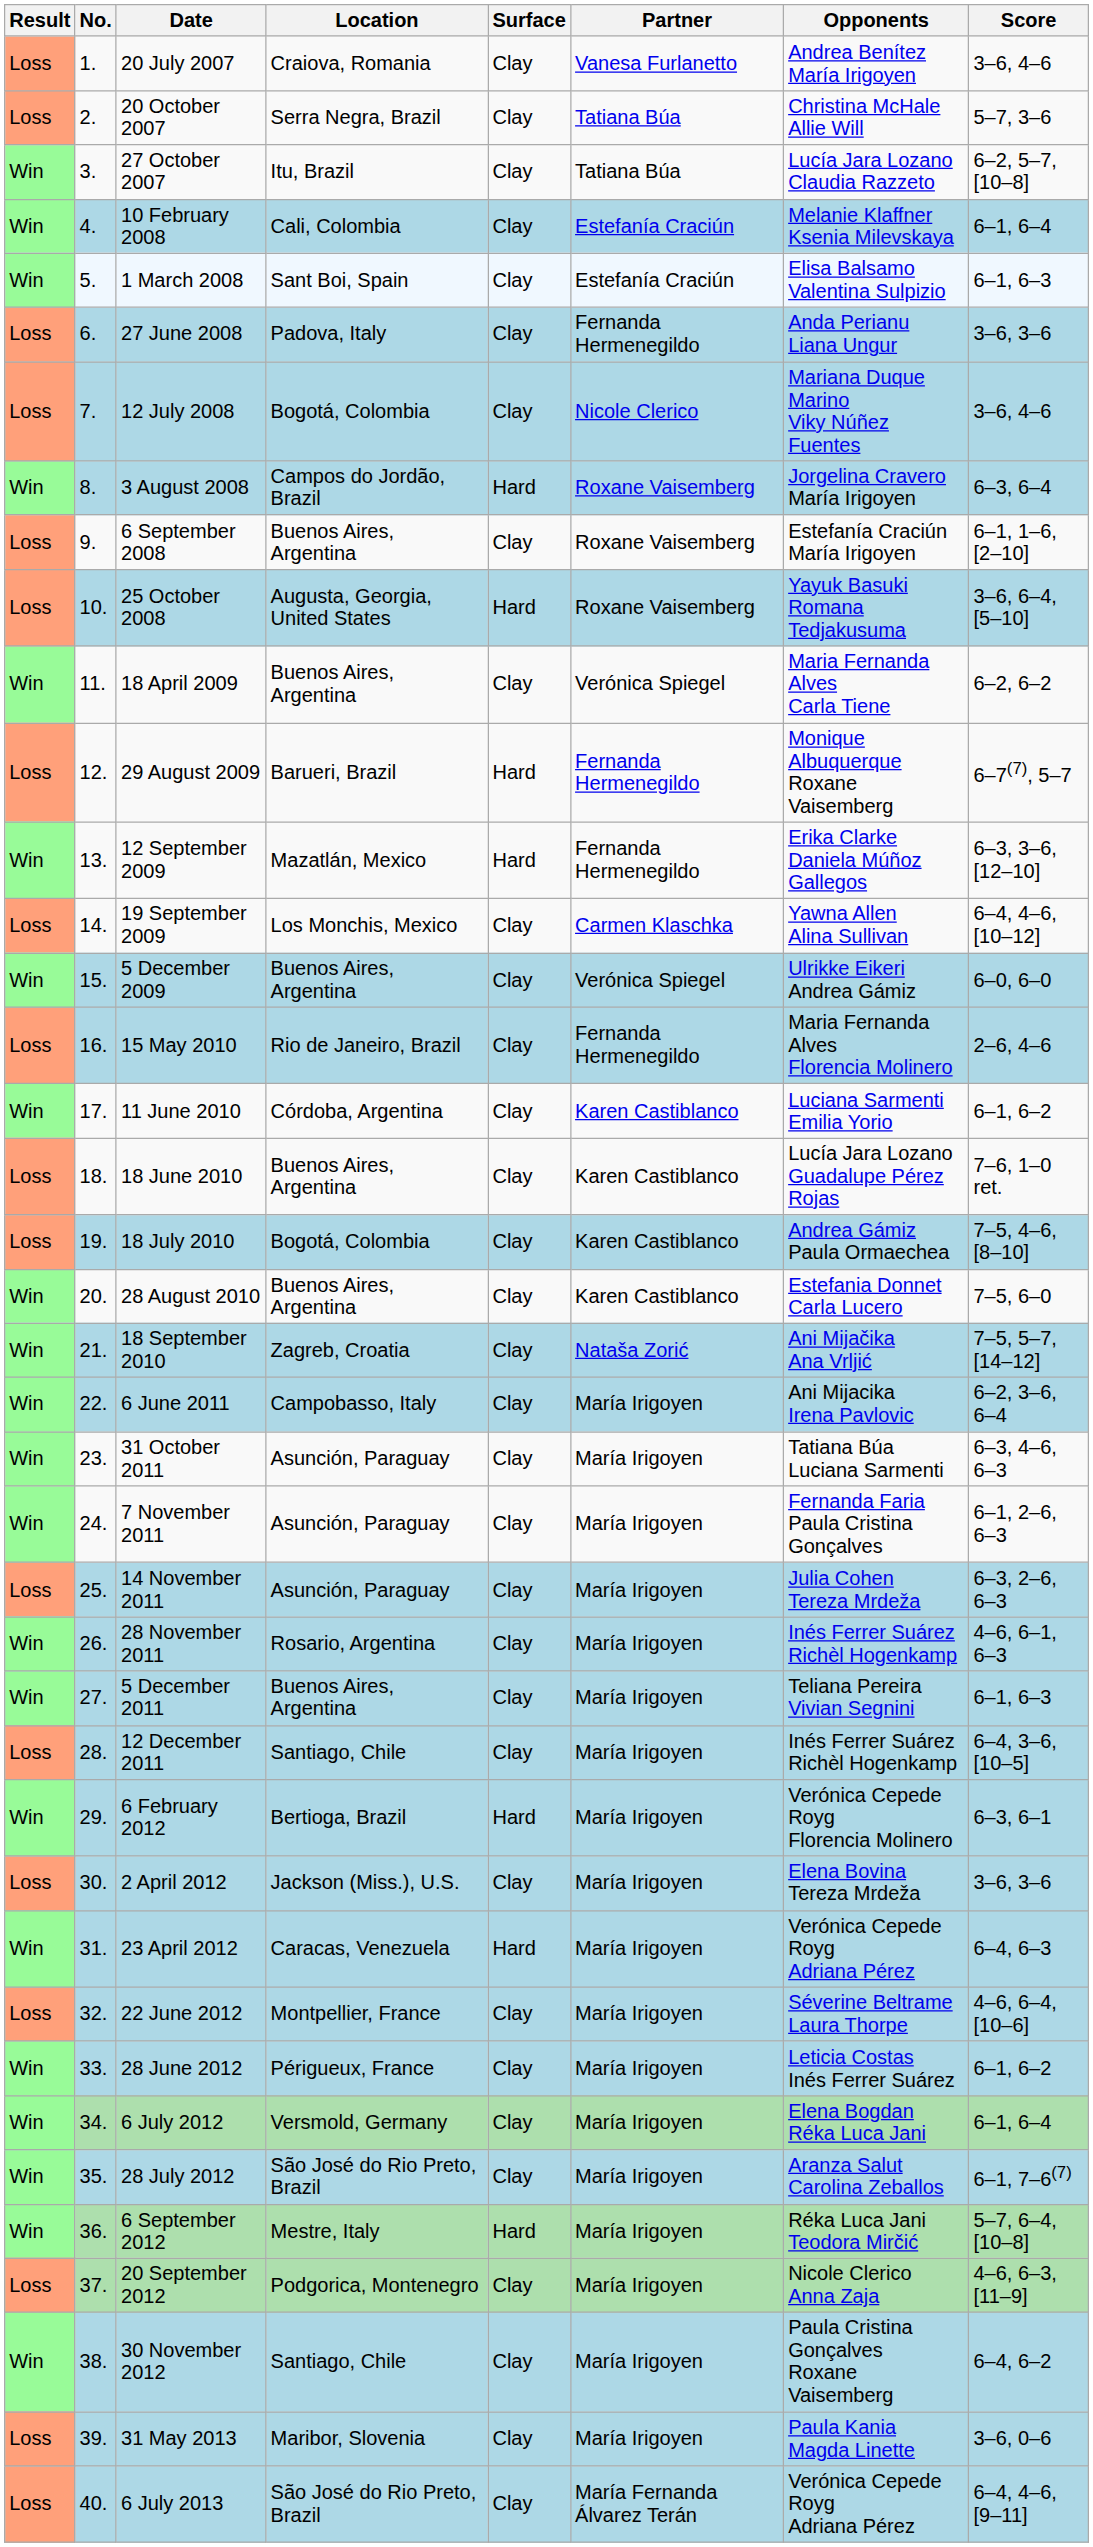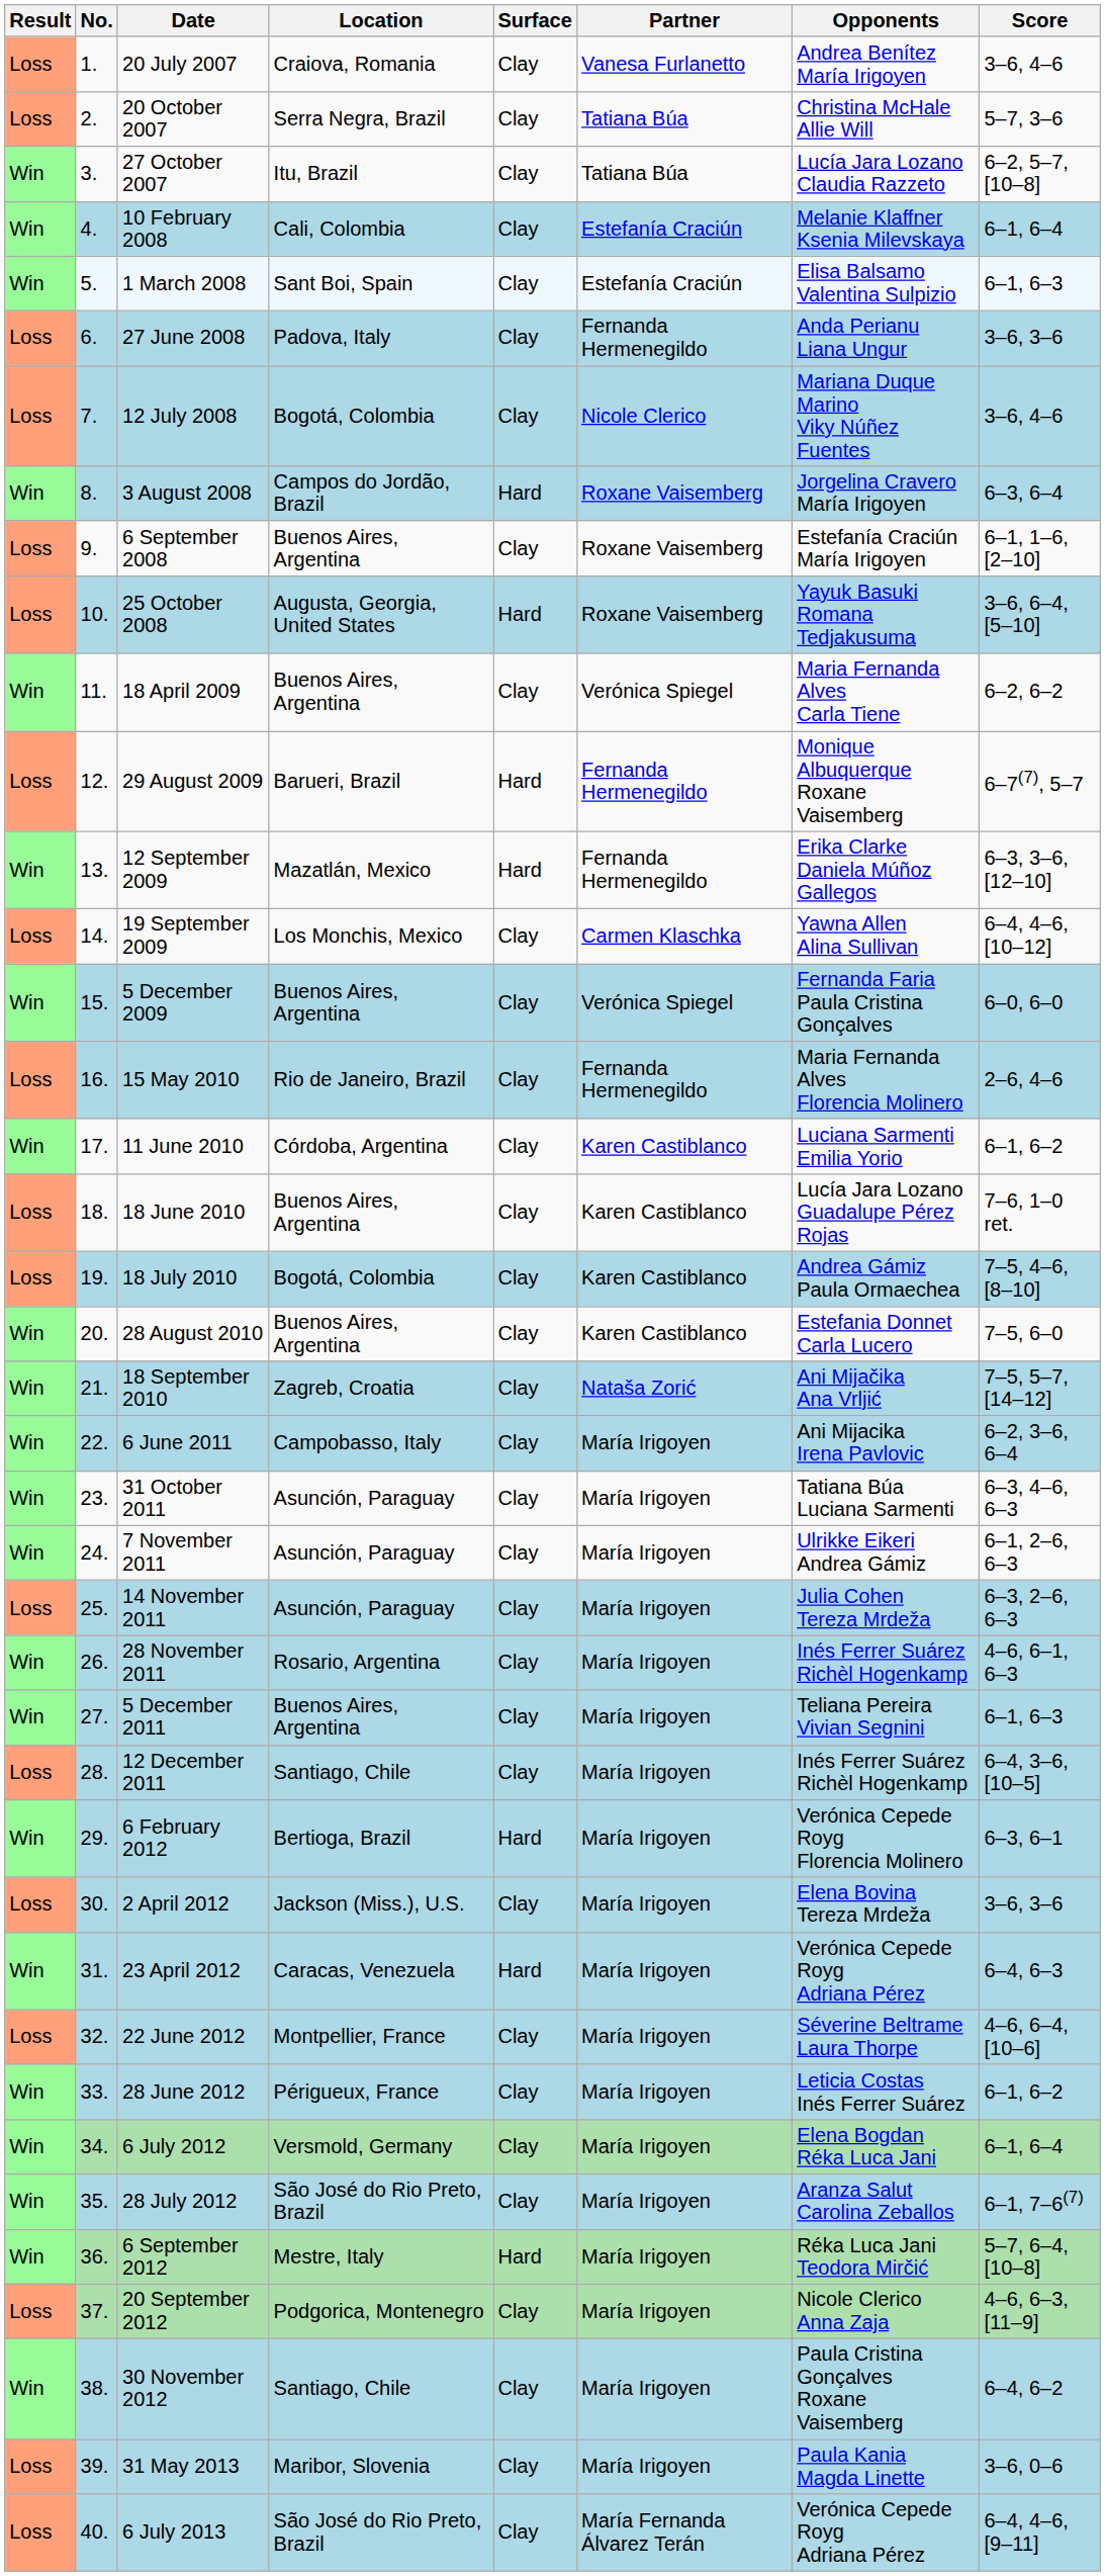5 December 2009 | Opponents: Ulrikke Eikeri Andrea Gámiz -> Fernanda Faria Paula Cristina Gonçalves
7 November 2011 | Opponents: Fernanda Faria Paula Cristina Gonçalves -> Ulrikke Eikeri Andrea Gámiz
